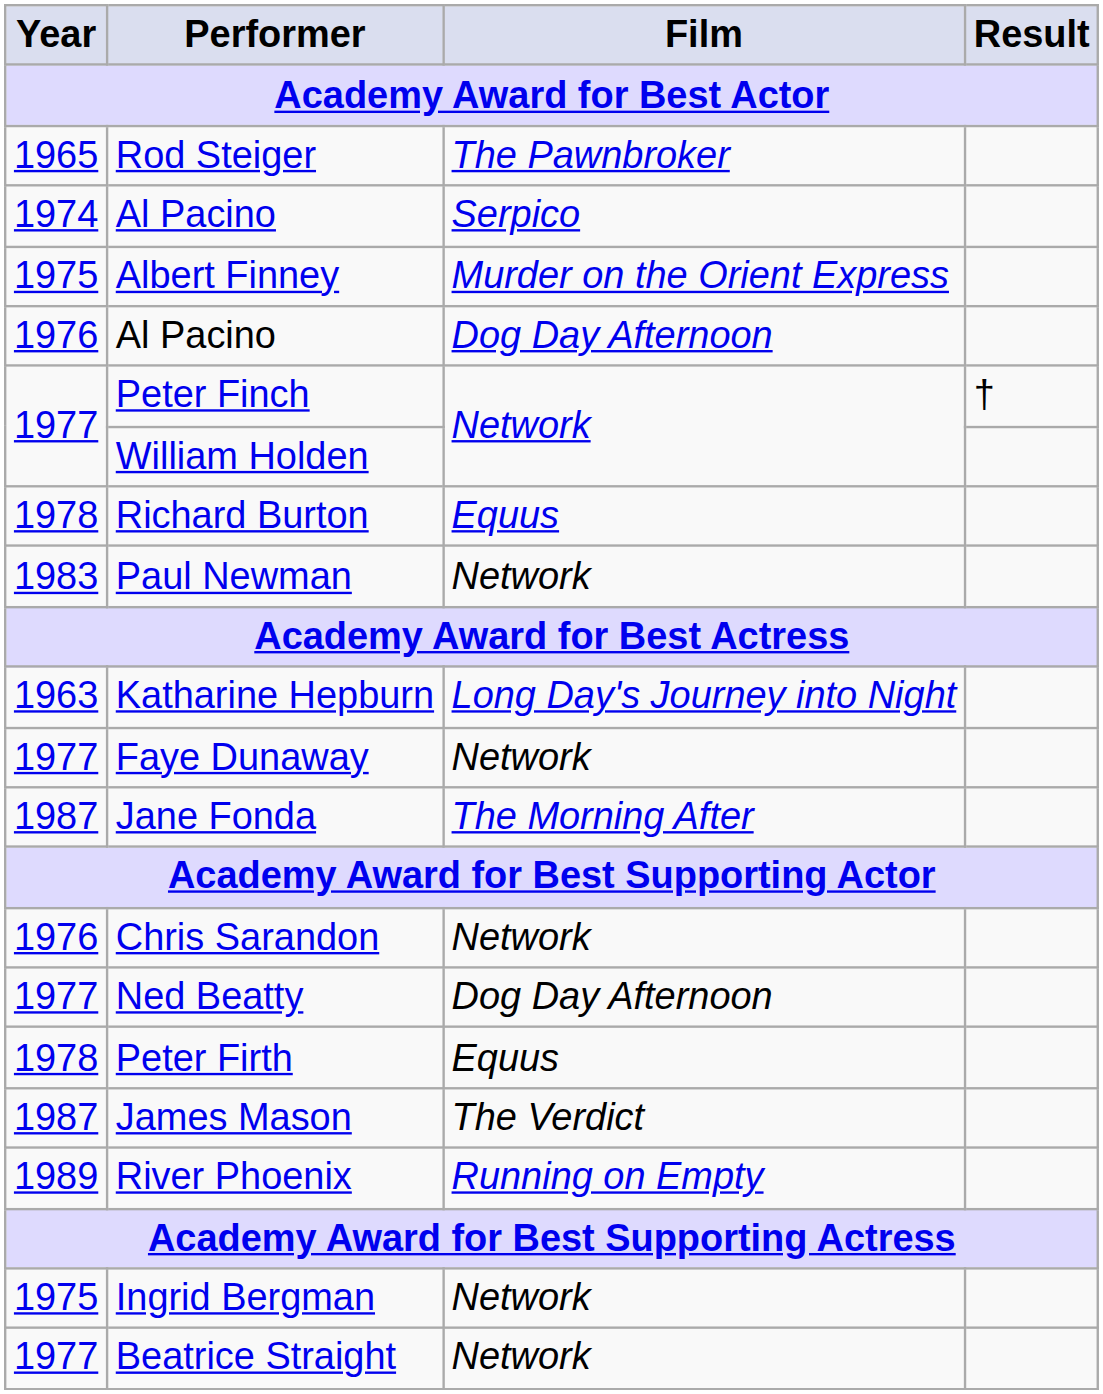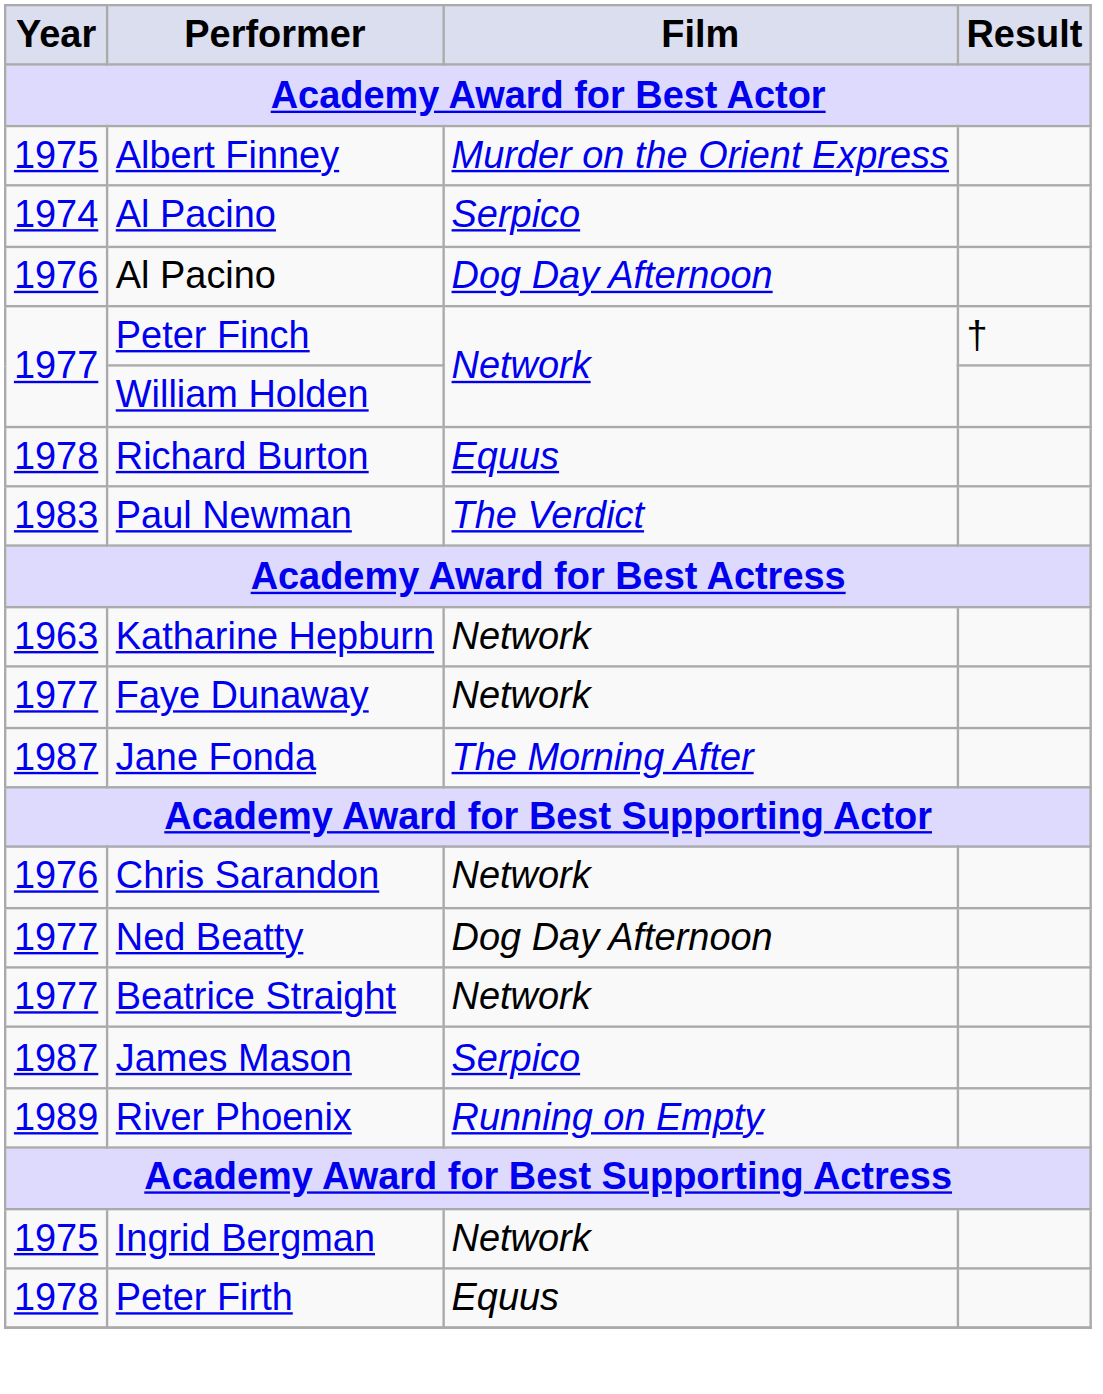- row: 1965 | Rod Steiger | The Pawnbroker
rows swapped: 1974 / Al Pacino <-> Albert Finney
Paul Newman | Film: Network -> The Verdict
Katharine Hepburn | Film: Long Day's Journey into Night -> Network
rows swapped: Peter Firth <-> Beatrice Straight
James Mason | Film: The Verdict -> Serpico
